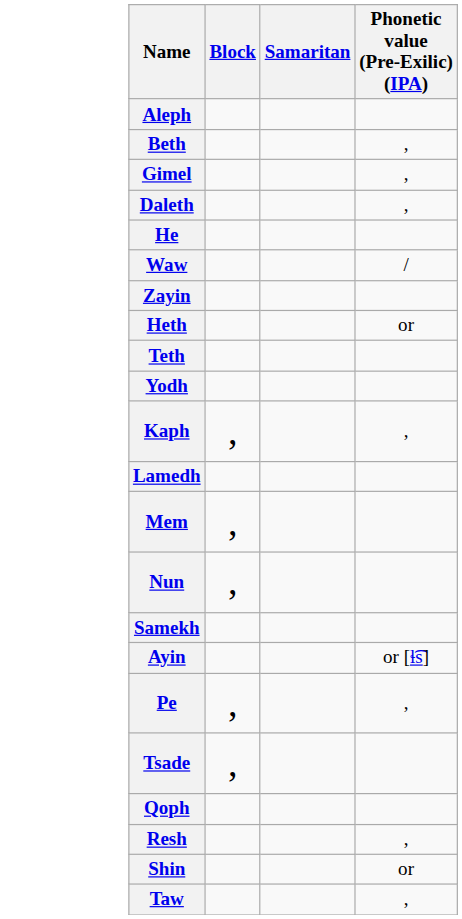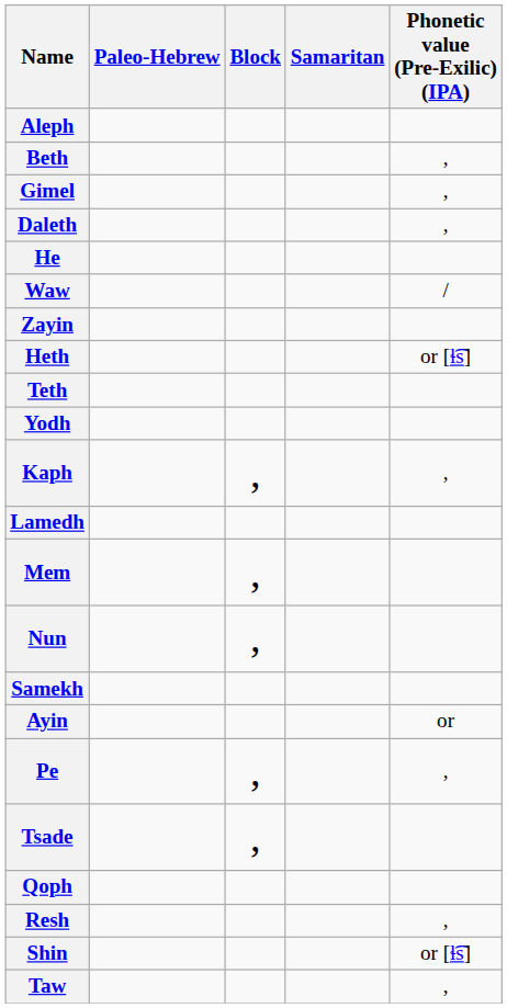+ column: Paleo-Hebrew
Heth | Phonetic value (Pre-Exilic) (IPA): or -> or [ɬ͡s]
Ayin | Phonetic value (Pre-Exilic) (IPA): or [ɬ͡s] -> or
Shin | Phonetic value (Pre-Exilic) (IPA): or -> or [ɬ͡s]
